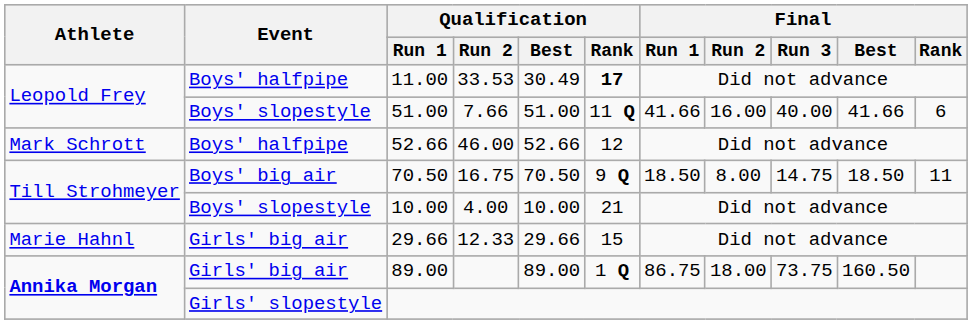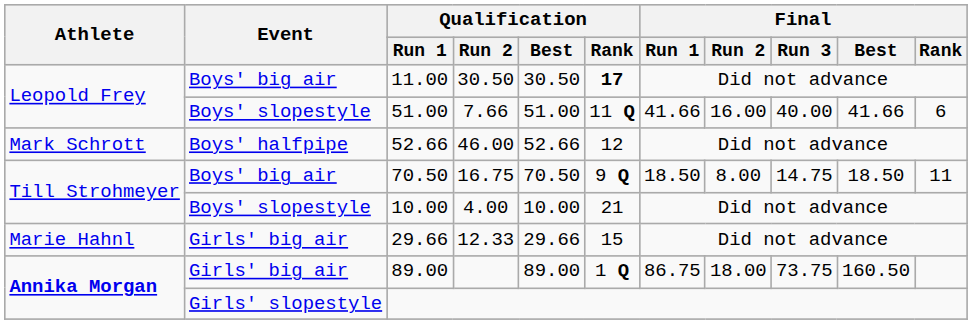11.00 | Event: Boys' halfpipe -> Boys' big air
11.00 | Qualification / Run 2: 33.53 -> 30.50
11.00 | Qualification / Best: 30.49 -> 30.50
